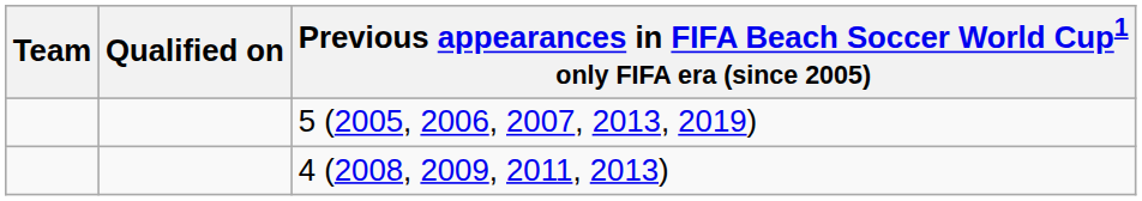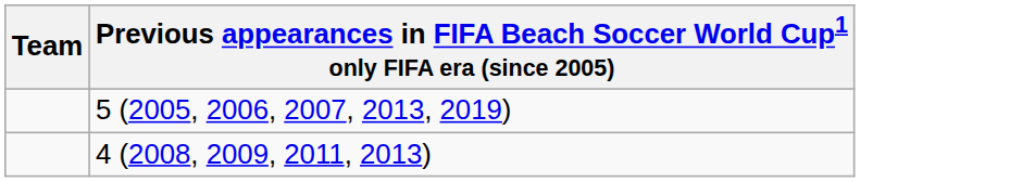- column: Qualified on
